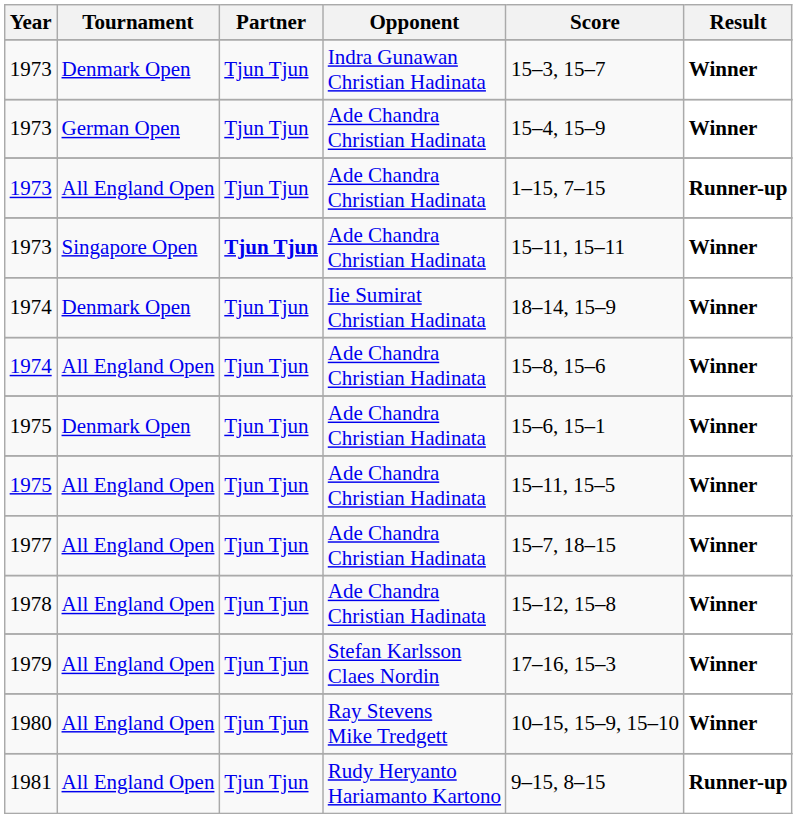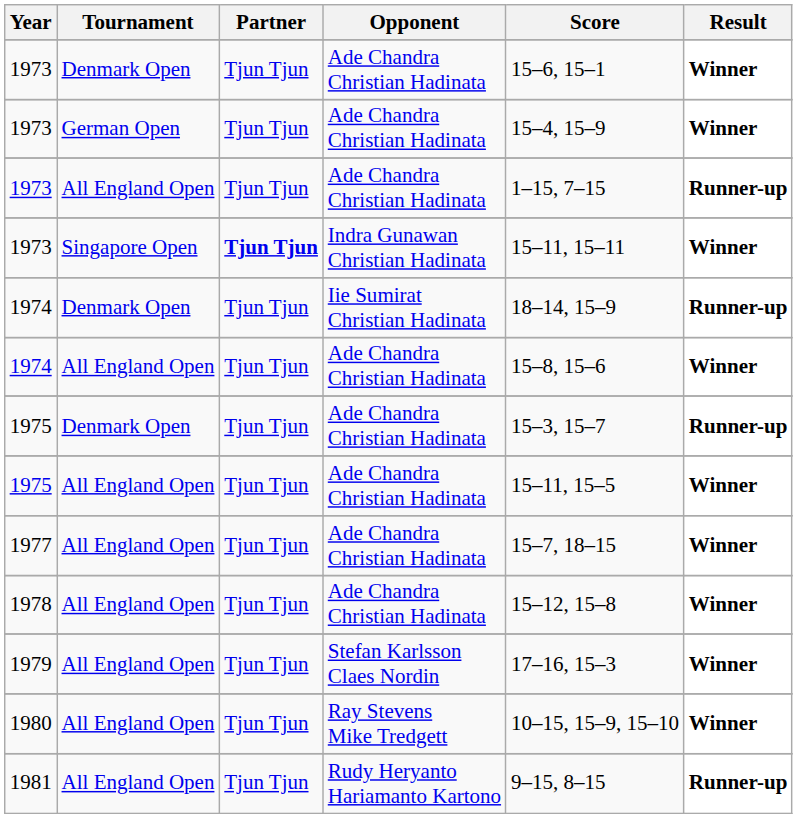1973 / Denmark Open | Opponent: Indra Gunawan Christian Hadinata -> Ade Chandra Christian Hadinata
1973 / Denmark Open | Score: 15–3, 15–7 -> 15–6, 15–1
1973 / Singapore Open | Opponent: Ade Chandra Christian Hadinata -> Indra Gunawan Christian Hadinata
1974 / Denmark Open | Result: Winner -> Runner-up
1975 / Denmark Open | Score: 15–6, 15–1 -> 15–3, 15–7
1975 / Denmark Open | Result: Winner -> Runner-up
